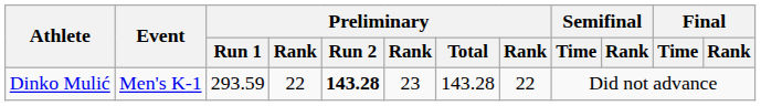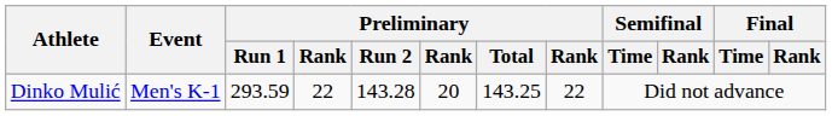Dinko Mulić | Preliminary / Run 2: bold -> normal
Dinko Mulić | column 6: 23 -> 20
Dinko Mulić | Preliminary / Total: 143.28 -> 143.25
